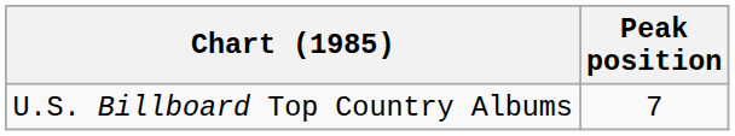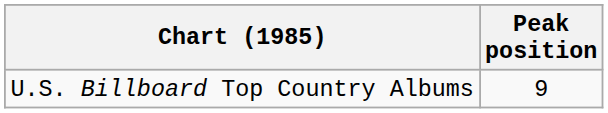U.S. Billboard Top Country Albums | Peak position: 7 -> 9
